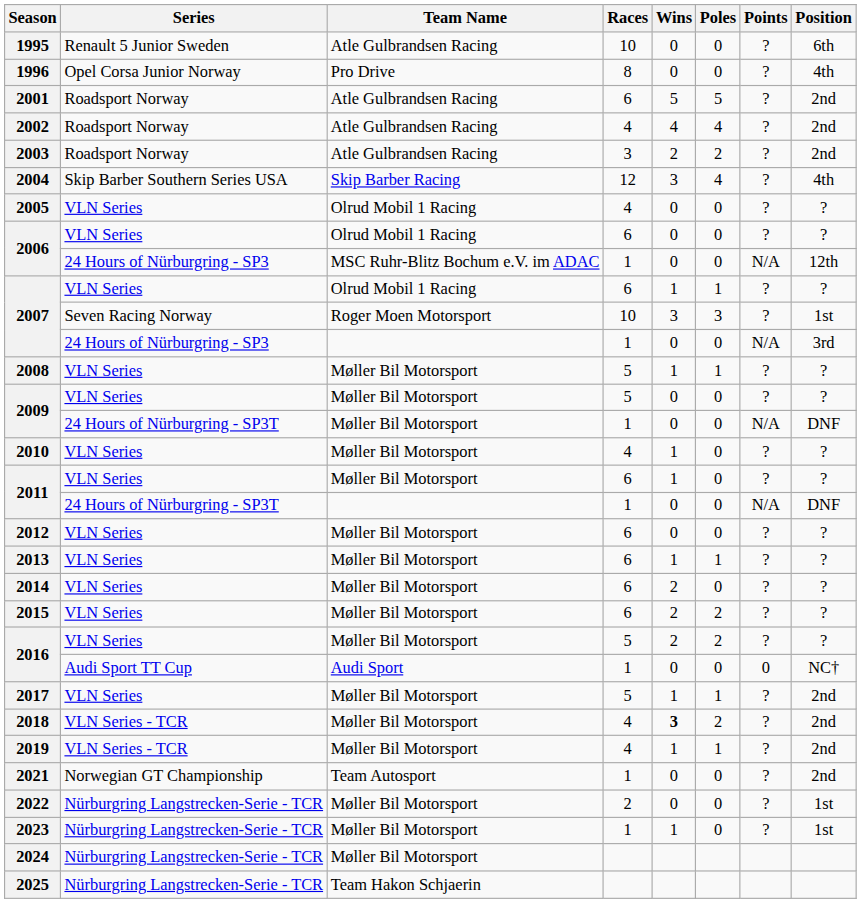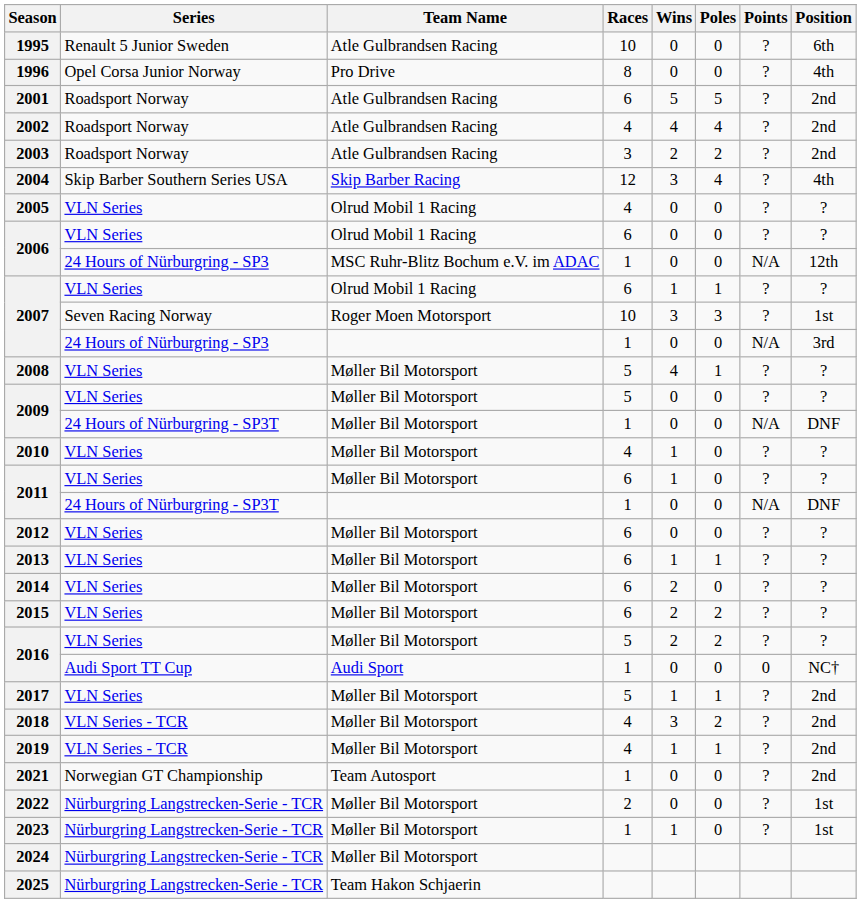2008 | Wins: 1 -> 4
2018 | Wins: bold -> normal
